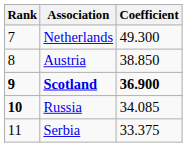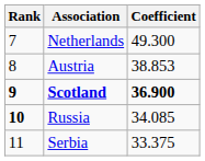Austria | Coefficient: 38.850 -> 38.853
